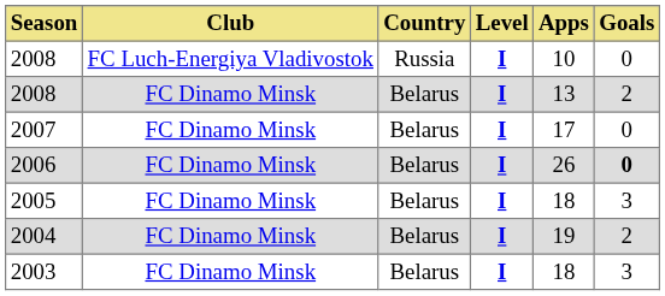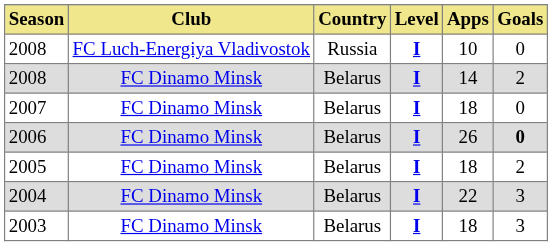2008 / FC Dinamo Minsk | Apps: 13 -> 14
2007 | Apps: 17 -> 18
2005 | Goals: 3 -> 2
2004 | Apps: 19 -> 22
2004 | Goals: 2 -> 3
